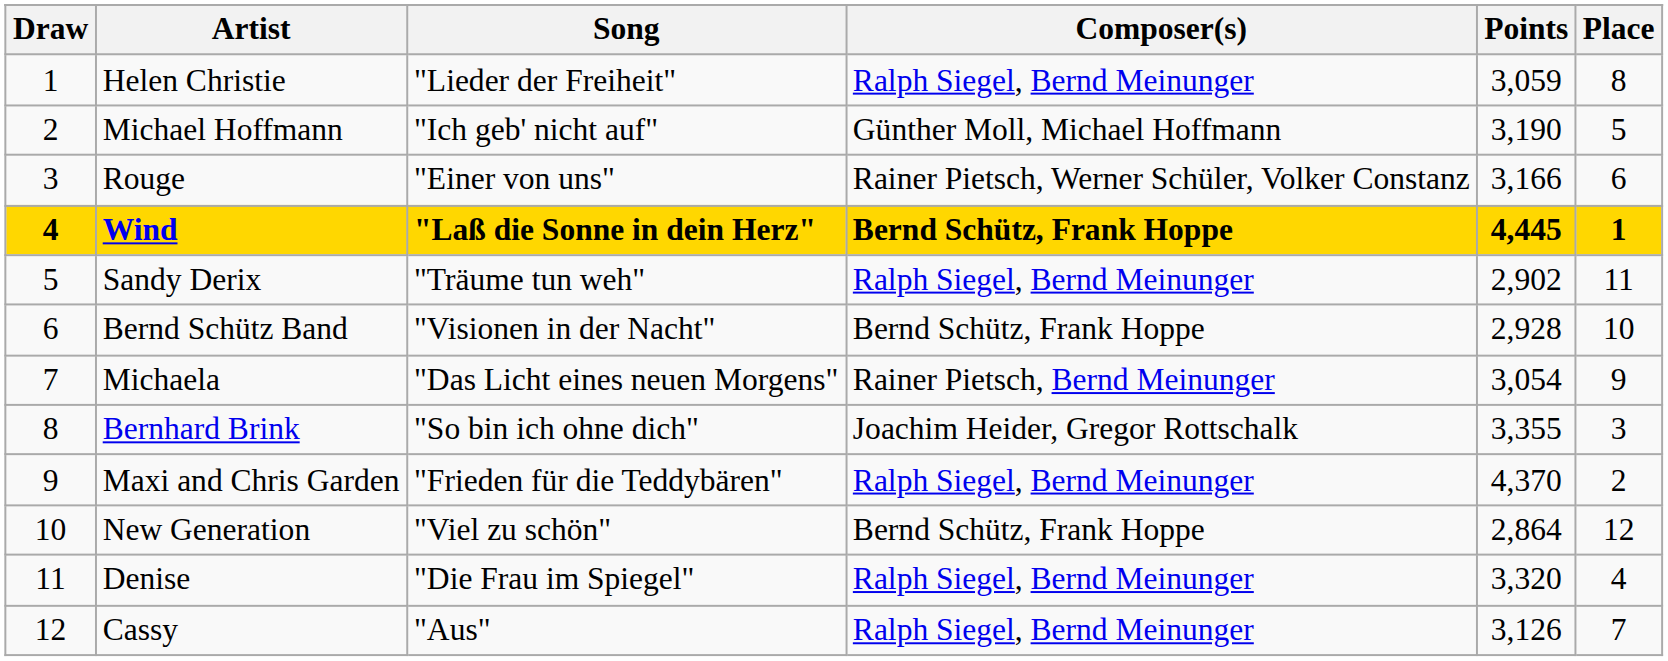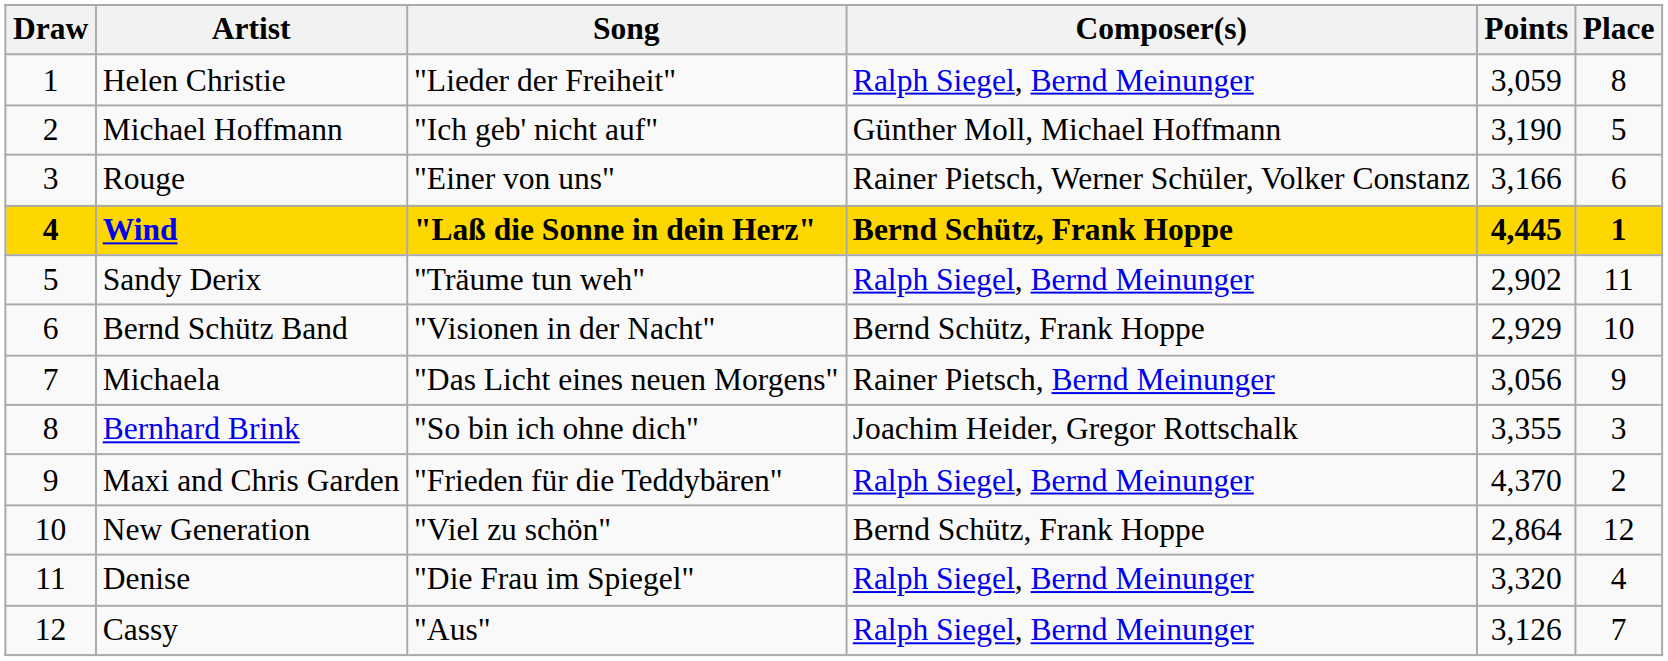Bernd Schütz Band | Points: 2,928 -> 2,929
Michaela | Points: 3,054 -> 3,056
